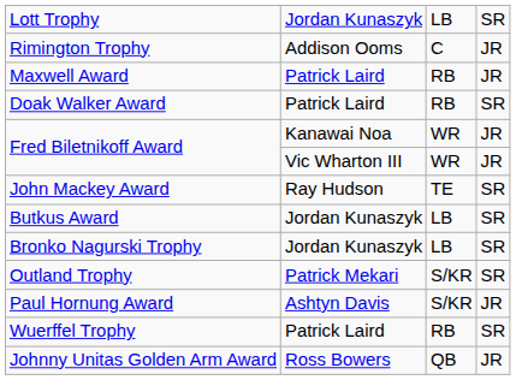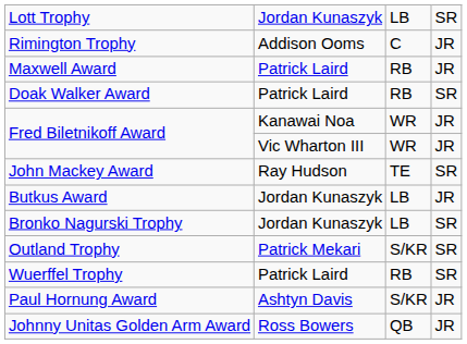Butkus Award | column 4: SR -> JR
rows swapped: Paul Hornung Award <-> Wuerffel Trophy
